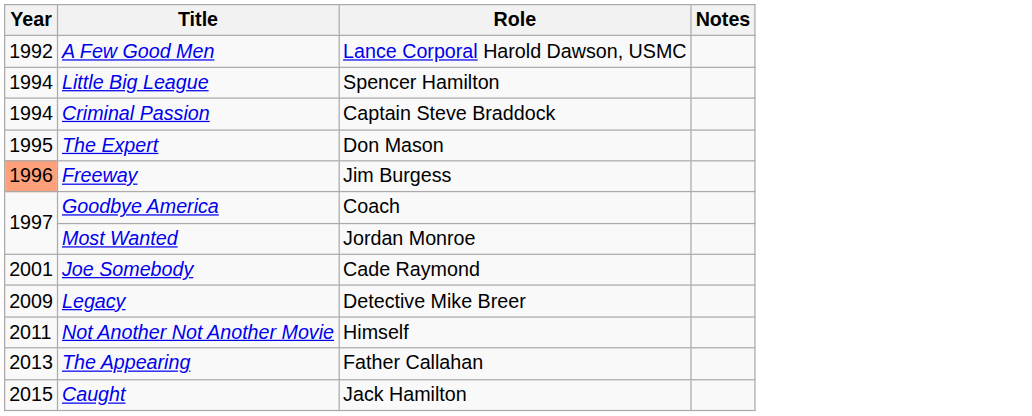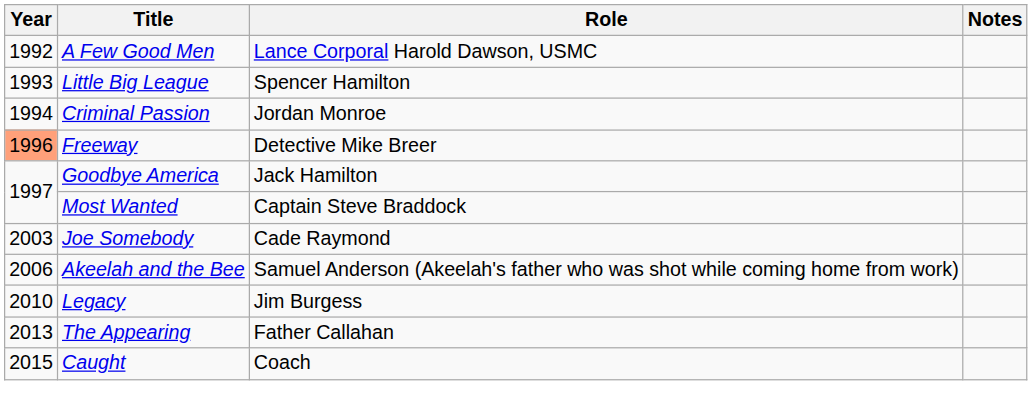Little Big League | Year: 1994 -> 1993
Criminal Passion | Role: Captain Steve Braddock -> Jordan Monroe
- row: 1995 | The Expert | Don Mason
Freeway | Role: Jim Burgess -> Detective Mike Breer
Goodbye America | Role: Coach -> Jack Hamilton
Most Wanted | Role: Jordan Monroe -> Captain Steve Braddock
Joe Somebody | Year: 2001 -> 2003
+ row: 2006 | Akeelah and the Bee | Samuel Anderson (Akeelah's father who was shot while coming home from work)
Legacy | Year: 2009 -> 2010
Legacy | Role: Detective Mike Breer -> Jim Burgess
- row: 2011 | Not Another Not Another Movie | Himself
Caught | Role: Jack Hamilton -> Coach
